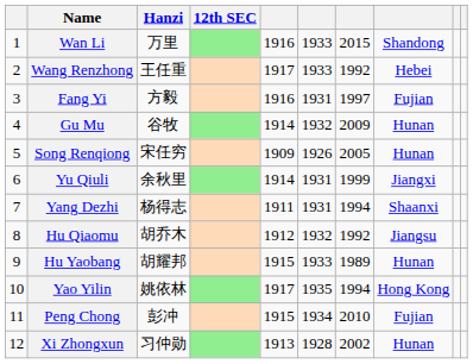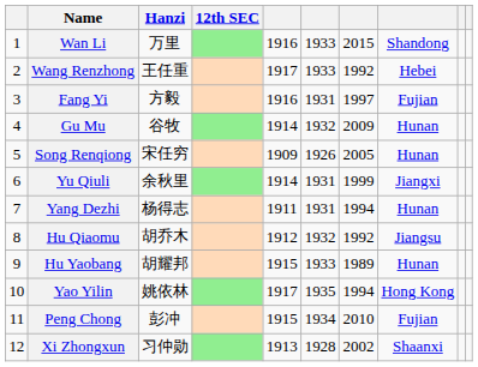Yang Dezhi | column 8: Shaanxi -> Hunan
Xi Zhongxun | column 8: Hunan -> Shaanxi
